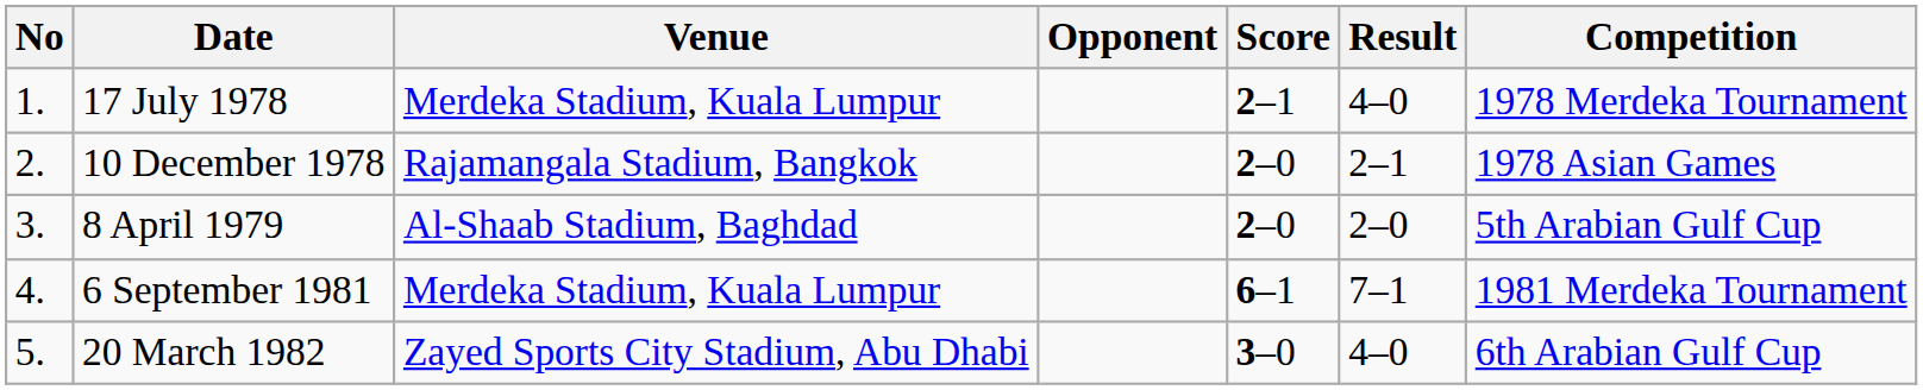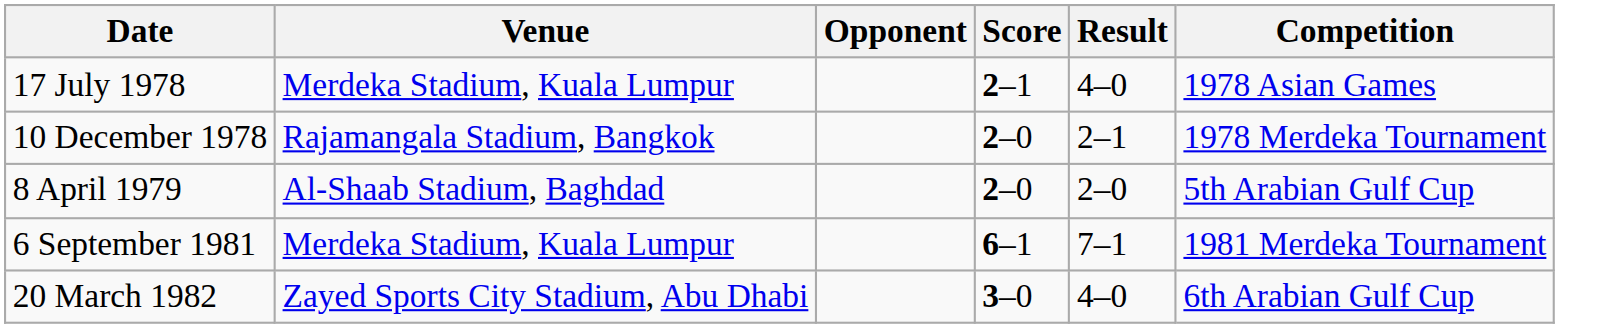- column: No | 1. | 2. | 3. | 4. | 5.
17 July 1978 | Competition: 1978 Merdeka Tournament -> 1978 Asian Games
10 December 1978 | Competition: 1978 Asian Games -> 1978 Merdeka Tournament
